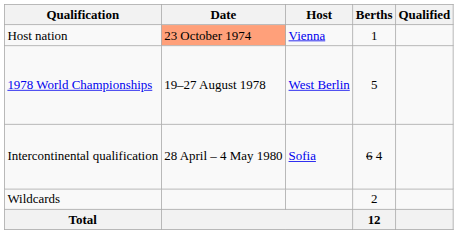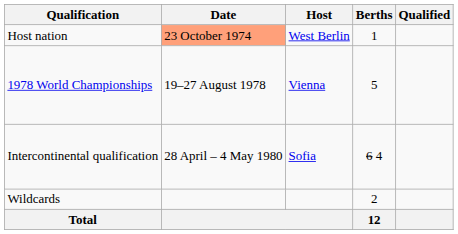Host nation | Host: Vienna -> West Berlin
1978 World Championships | Host: West Berlin -> Vienna
